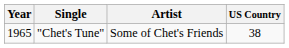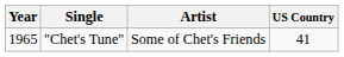"Chet's Tune" | US Country: 38 -> 41
